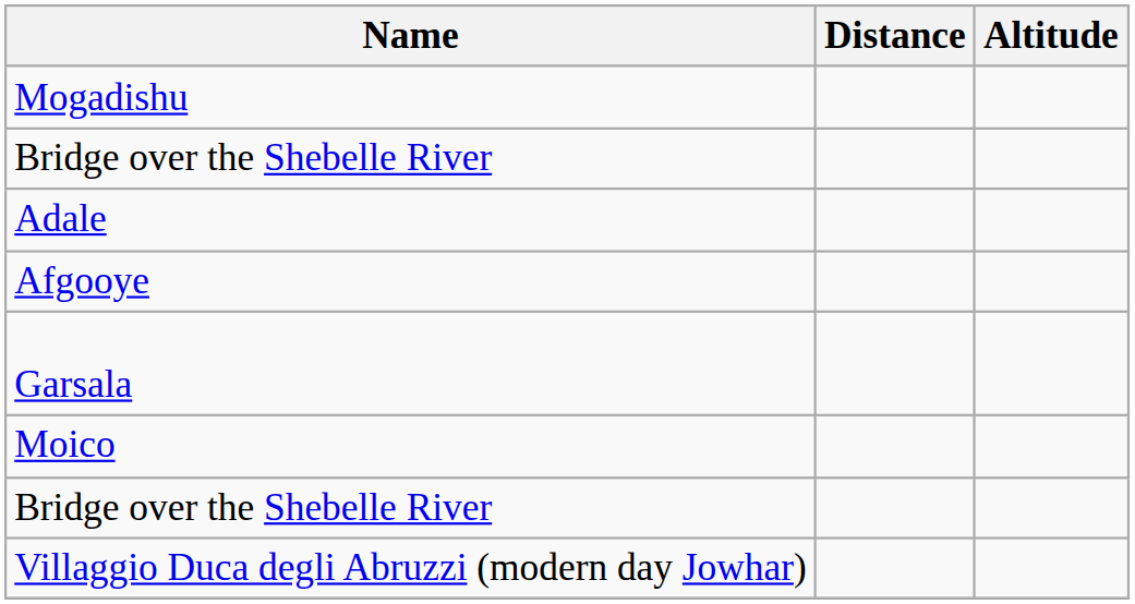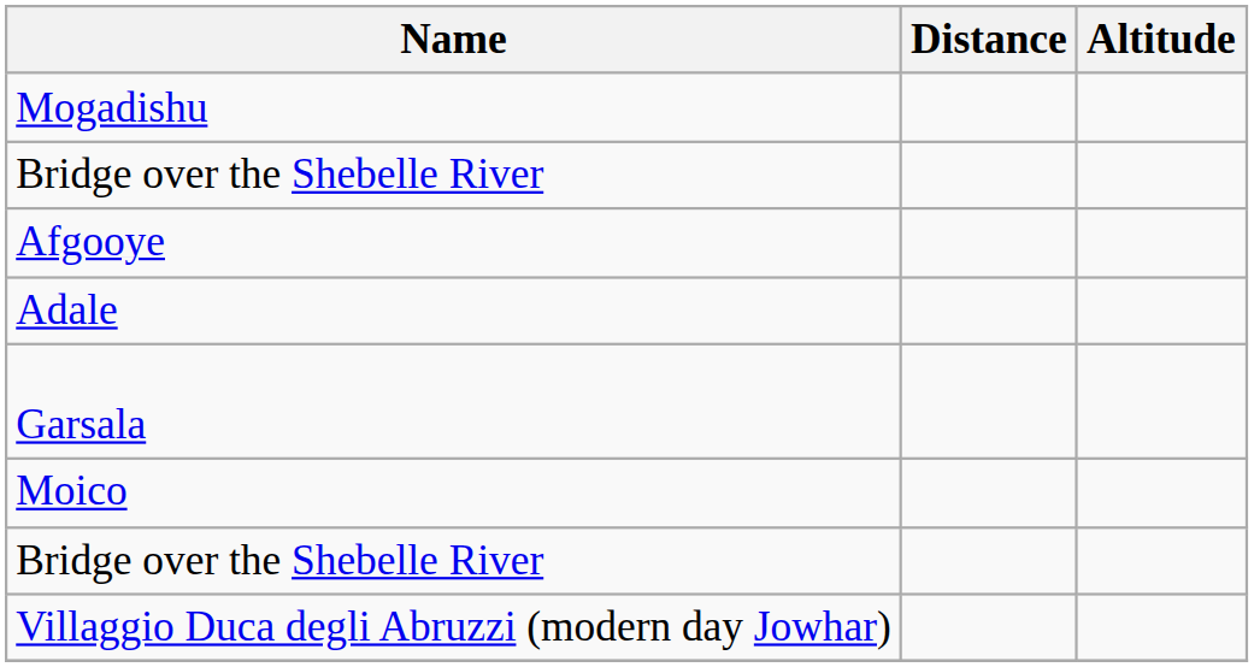rows swapped: Afgooye <-> Adale
